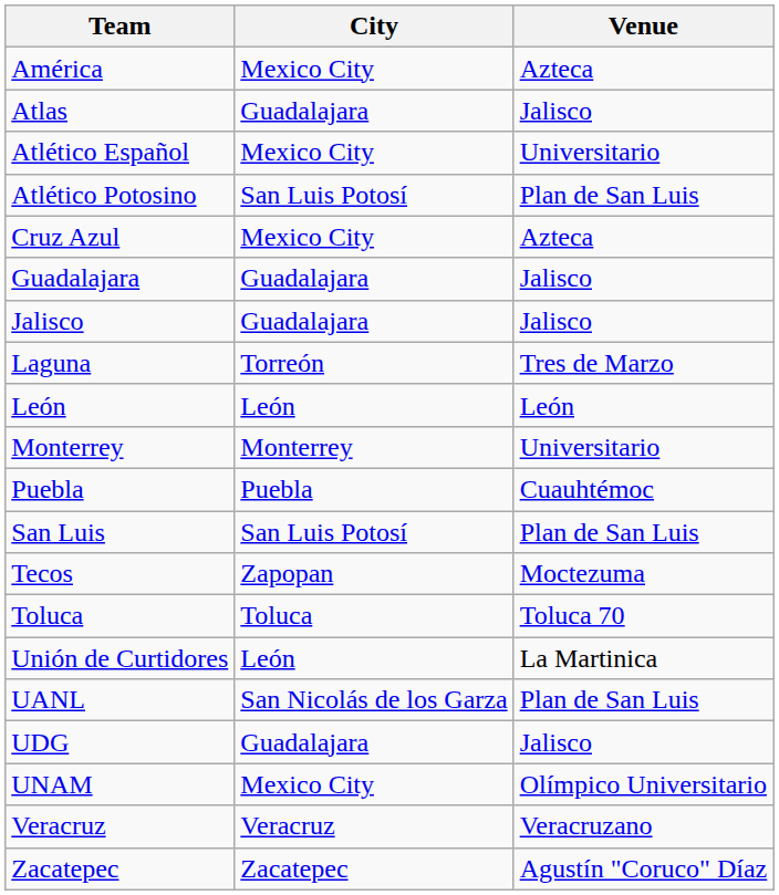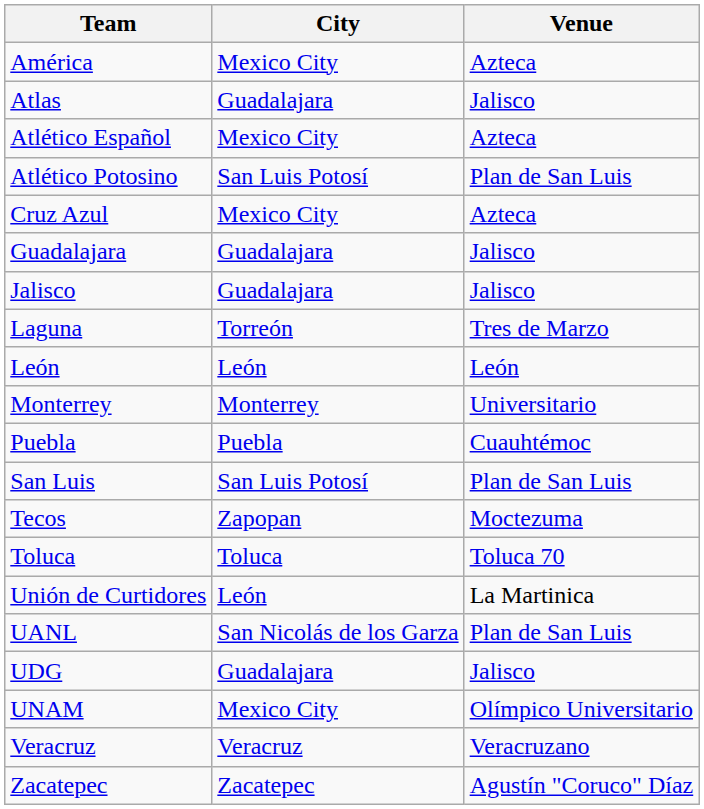Atlético Español | Venue: Universitario -> Azteca
